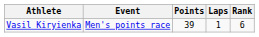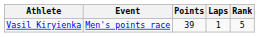Vasil Kiryienka | Rank: 6 -> 5
